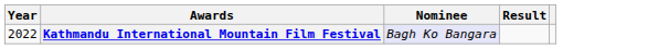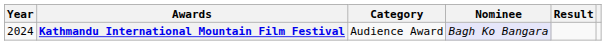+ column: Category | Audience Award
Kathmandu International Mountain Film Festival | Year: 2022 -> 2024
